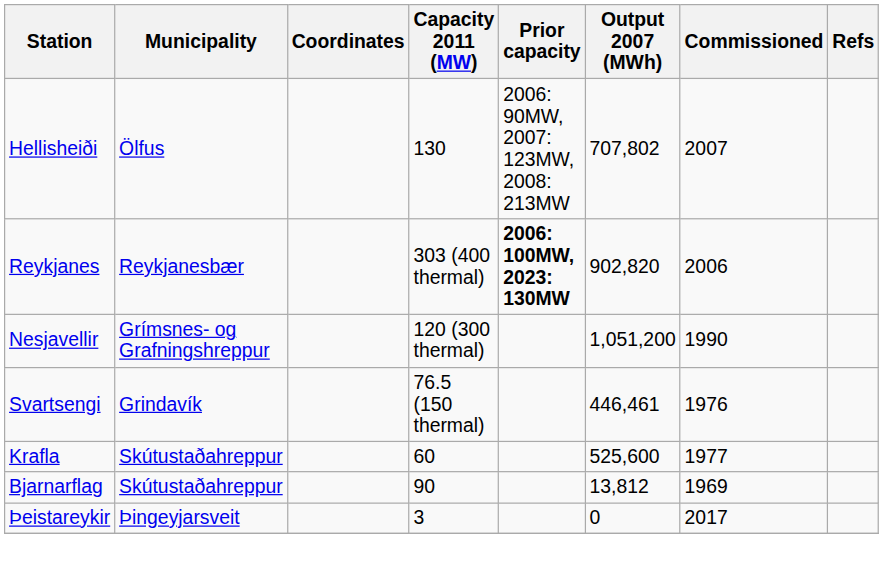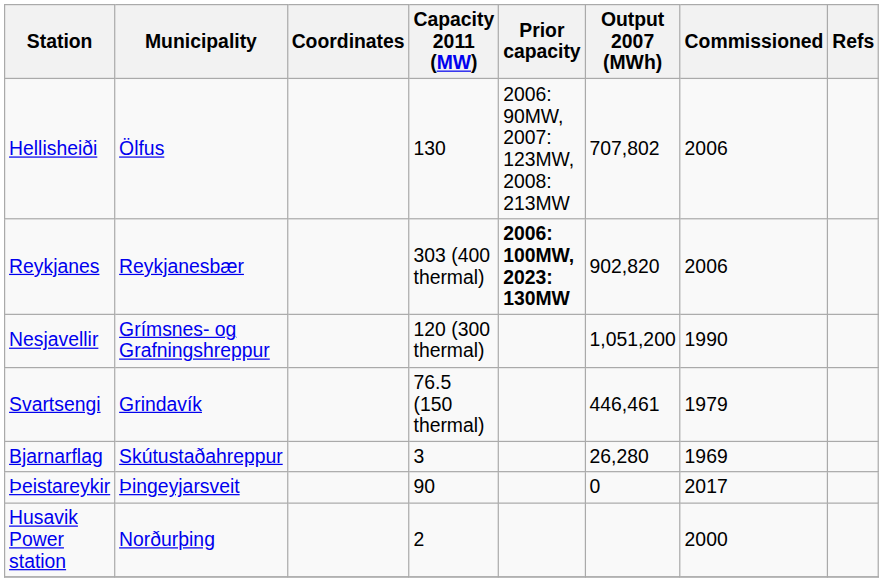Hellisheiði | Commissioned: 2007 -> 2006
Svartsengi | Commissioned: 1976 -> 1979
- row: Krafla | Skútustaðahreppur | 60 | 525,600 | 1977
Bjarnarflag | Capacity 2011 (MW): 90 -> 3
Bjarnarflag | Output 2007 (MWh): 13,812 -> 26,280
Þeistareykir | Capacity 2011 (MW): 3 -> 90
+ row: Husavik Power station | Norðurþing | 2 | 2000
